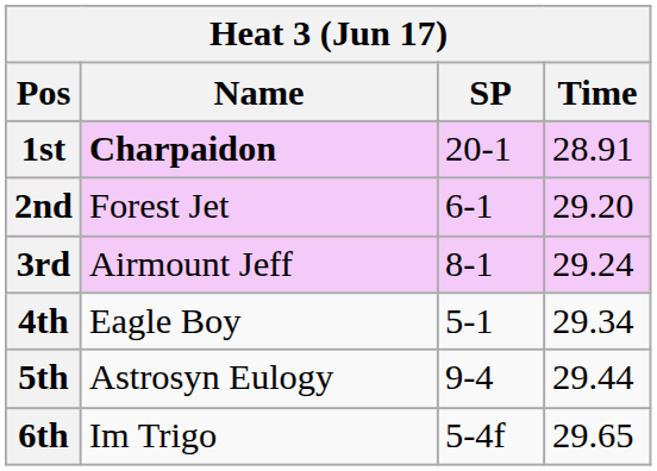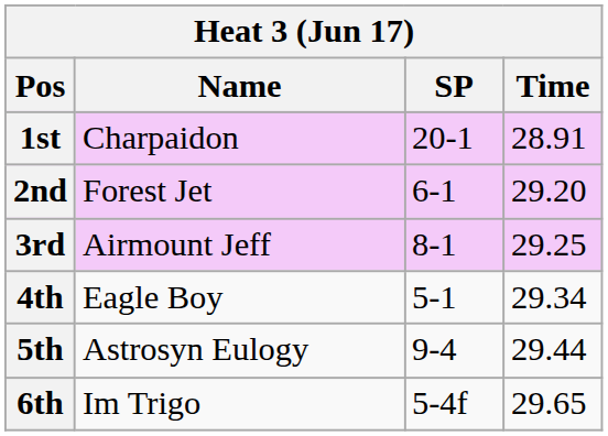1st | Name: bold -> normal
3rd | Time: 29.24 -> 29.25
